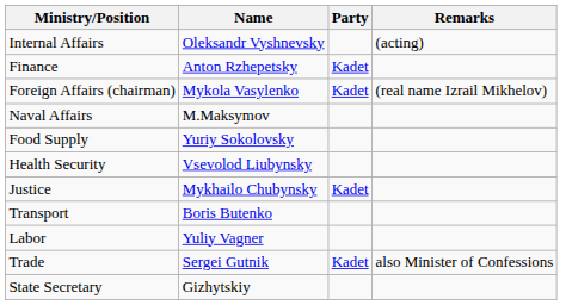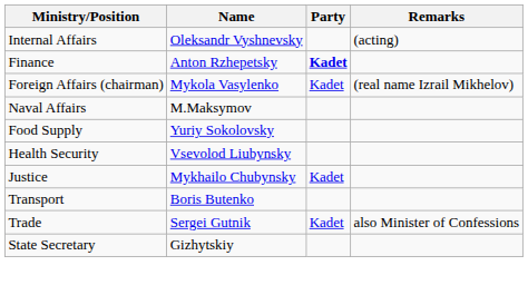Finance | Party: normal -> bold
- row: Labor | Yuliy Vagner
